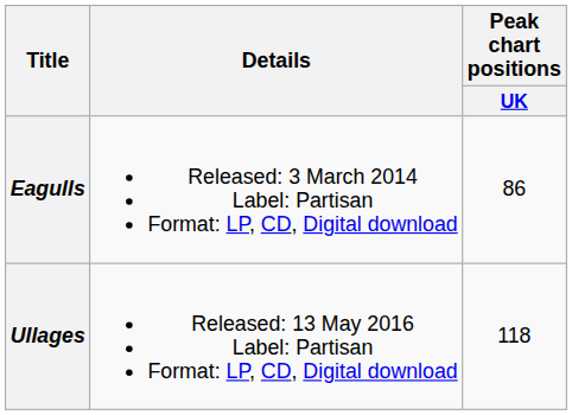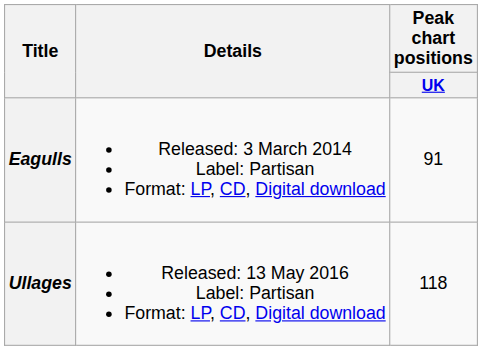Eagulls | Peak chart positions / UK: 86 -> 91
